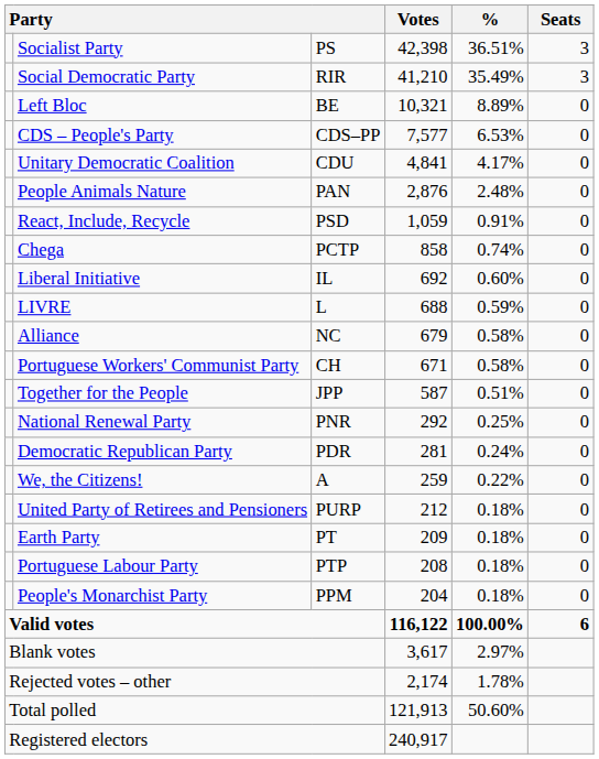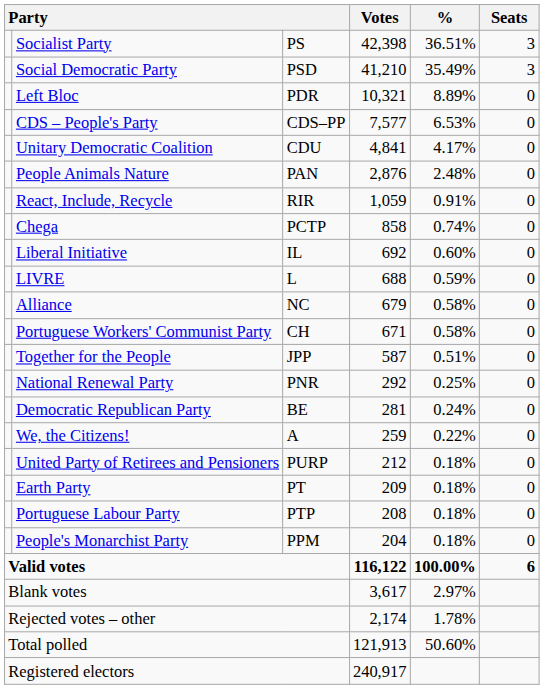Social Democratic Party | column 3: RIR -> PSD
Left Bloc | column 3: BE -> PDR
React, Include, Recycle | column 3: PSD -> RIR
Democratic Republican Party | column 3: PDR -> BE
